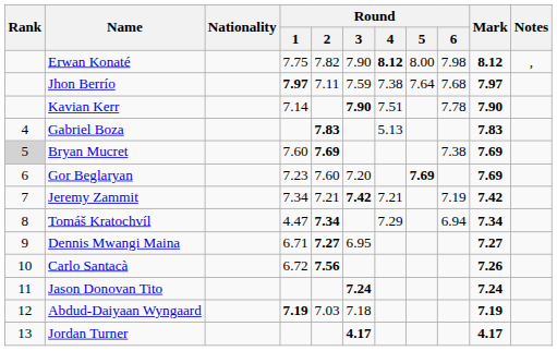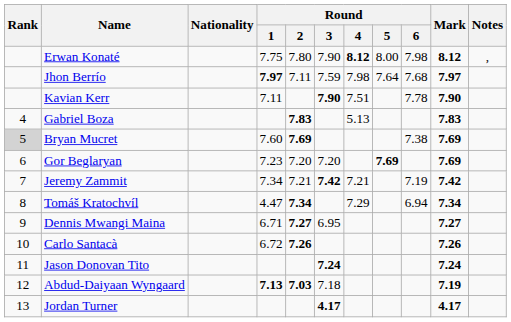Erwan Konaté | Round / 2: 7.82 -> 7.80
Jhon Berrío | Round / 4: 7.38 -> 7.98
Kavian Kerr | Round / 1: 7.14 -> 7.11
Gor Beglaryan | Round / 2: 7.60 -> 7.20
Carlo Santacà | Round / 2: 7.56 -> 7.26
Abdud-Daiyaan Wyngaard | Round / 1: 7.19 -> 7.13
Abdud-Daiyaan Wyngaard | Round / 2: normal -> bold
